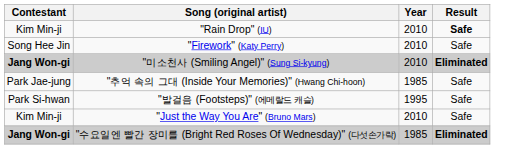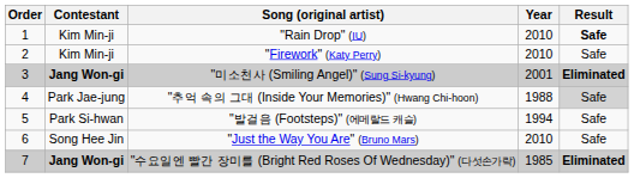+ column: Order | 1 | 2 | 3 | 4 | 5 | 6 | 7
"Firework" (Katy Perry) | Contestant: Song Hee Jin -> Kim Min-ji
"미소천사 (Smiling Angel)" (Sung Si-kyung) | Year: 2010 -> 2001
"추억 속의 그대 (Inside Your Memories)" (Hwang Chi-hoon) | Year: 1985 -> 1988
"추억 속의 그대 (Inside Your Memories)" (Hwang Chi-hoon) | Result: no background -> lightgrey background
"발걸음 (Footsteps)" (에메랄드 캐슬) | Year: 1995 -> 1994
"Just the Way You Are" (Bruno Mars) | Contestant: Kim Min-ji -> Song Hee Jin
